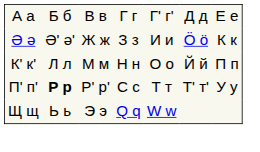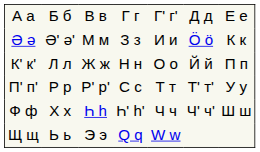Ә ә | column 3: Ж ж -> М м
К' к' | column 3: М м -> Ж ж
П' п' | column 2: bold -> normal
+ row: Ф ф | Х х | Һ һ | Һ' һ' | Ч ч | Ч' ч' | Ш ш
